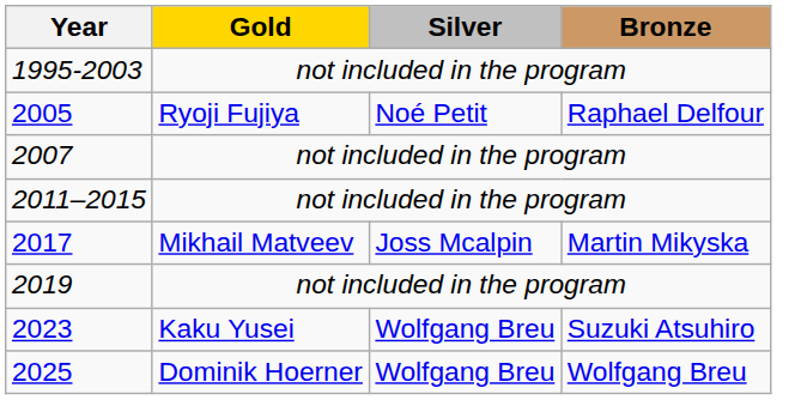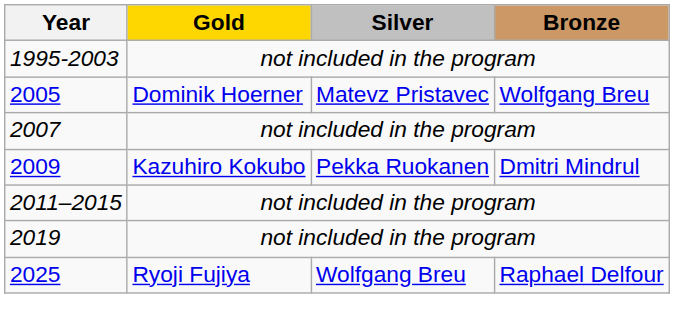2005 | Gold: Ryoji Fujiya -> Dominik Hoerner
2005 | Silver: Noé Petit -> Matevz Pristavec
2005 | Bronze: Raphael Delfour -> Wolfgang Breu
+ row: 2009 | Kazuhiro Kokubo | Pekka Ruokanen | Dmitri Mindrul
- row: 2017 | Mikhail Matveev | Joss Mcalpin | Martin Mikyska
- row: 2023 | Kaku Yusei | Wolfgang Breu | Suzuki Atsuhiro
2025 | Gold: Dominik Hoerner -> Ryoji Fujiya
2025 | Bronze: Wolfgang Breu -> Raphael Delfour
